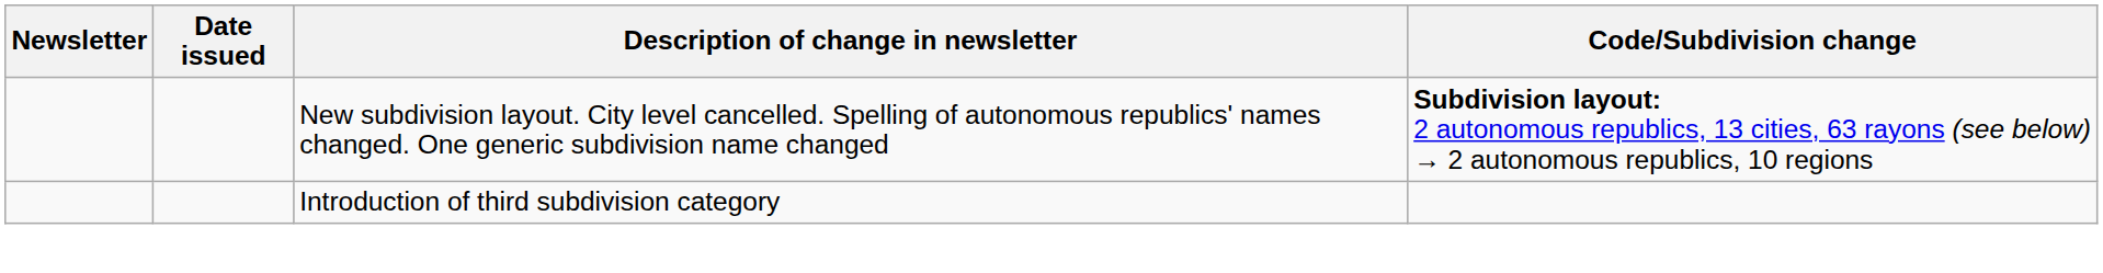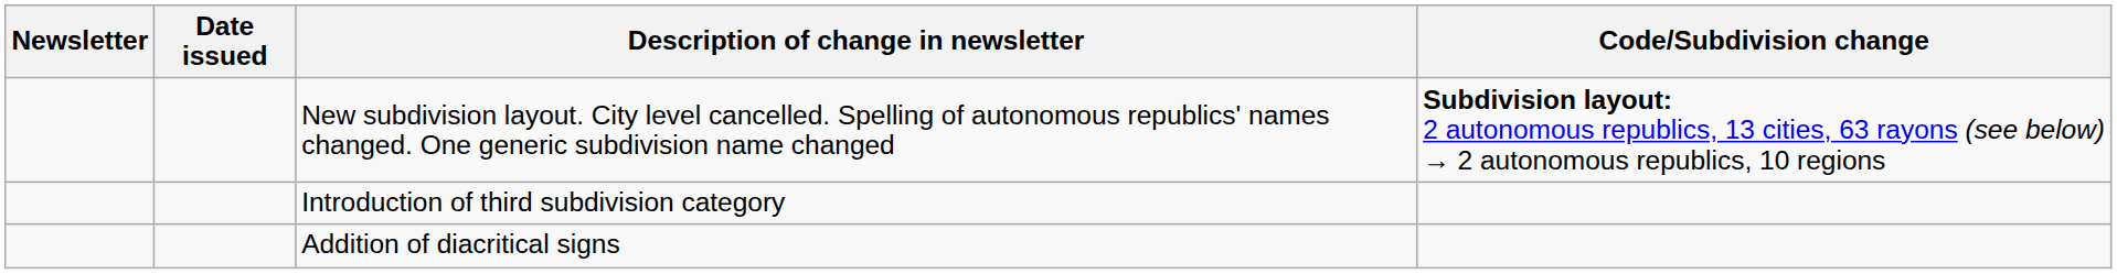+ row: Addition of diacritical signs
